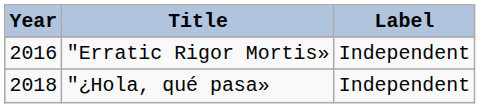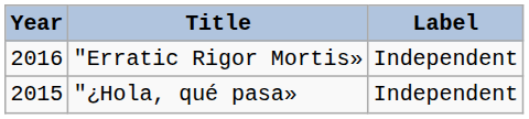"¿Hola, qué pasa» | Year: 2018 -> 2015
